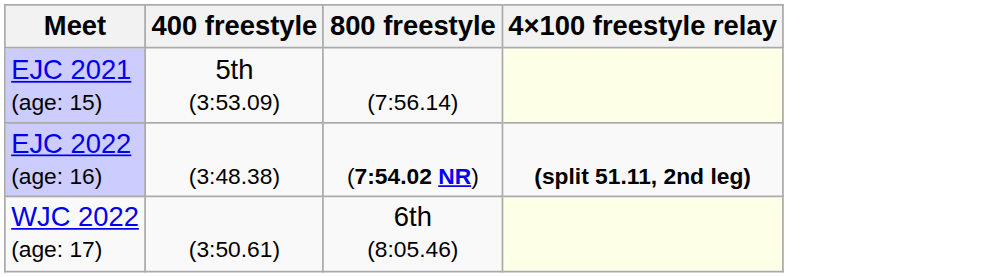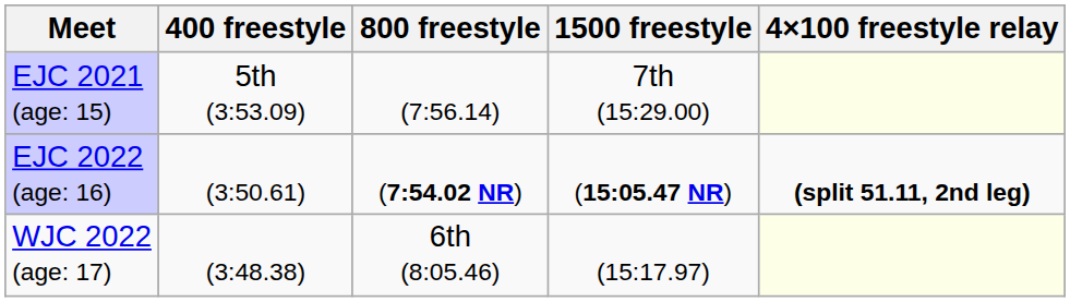+ column: 1500 freestyle | 7th (15:29.00) | (15:05.47 NR) | (15:17.97)
EJC 2022 (age: 16) | 400 freestyle: (3:48.38) -> (3:50.61)
WJC 2022 (age: 17) | 400 freestyle: (3:50.61) -> (3:48.38)
